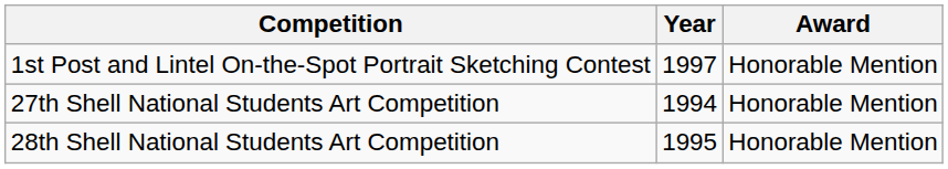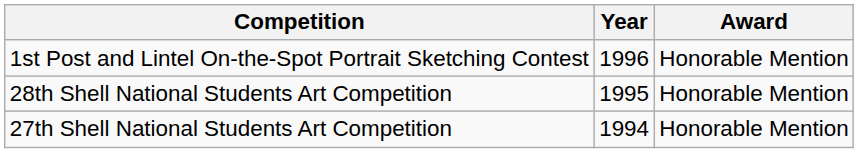1st Post and Lintel On-the-Spot Portrait Sketching Contest | Year: 1997 -> 1996
rows swapped: 27th Shell National Students Art Competition <-> 28th Shell National Students Art Competition
